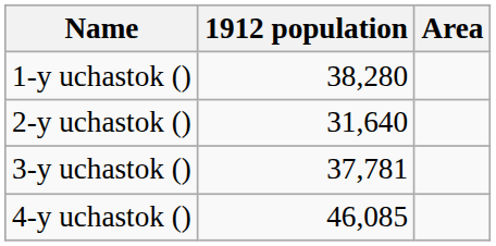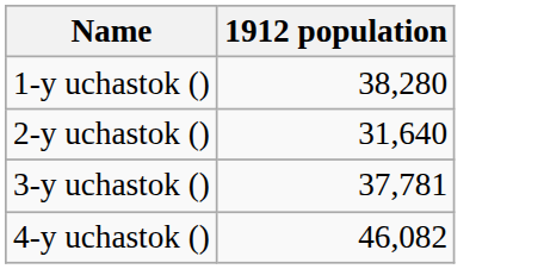- column: Area
4-y uchastok () | 1912 population: 46,085 -> 46,082
